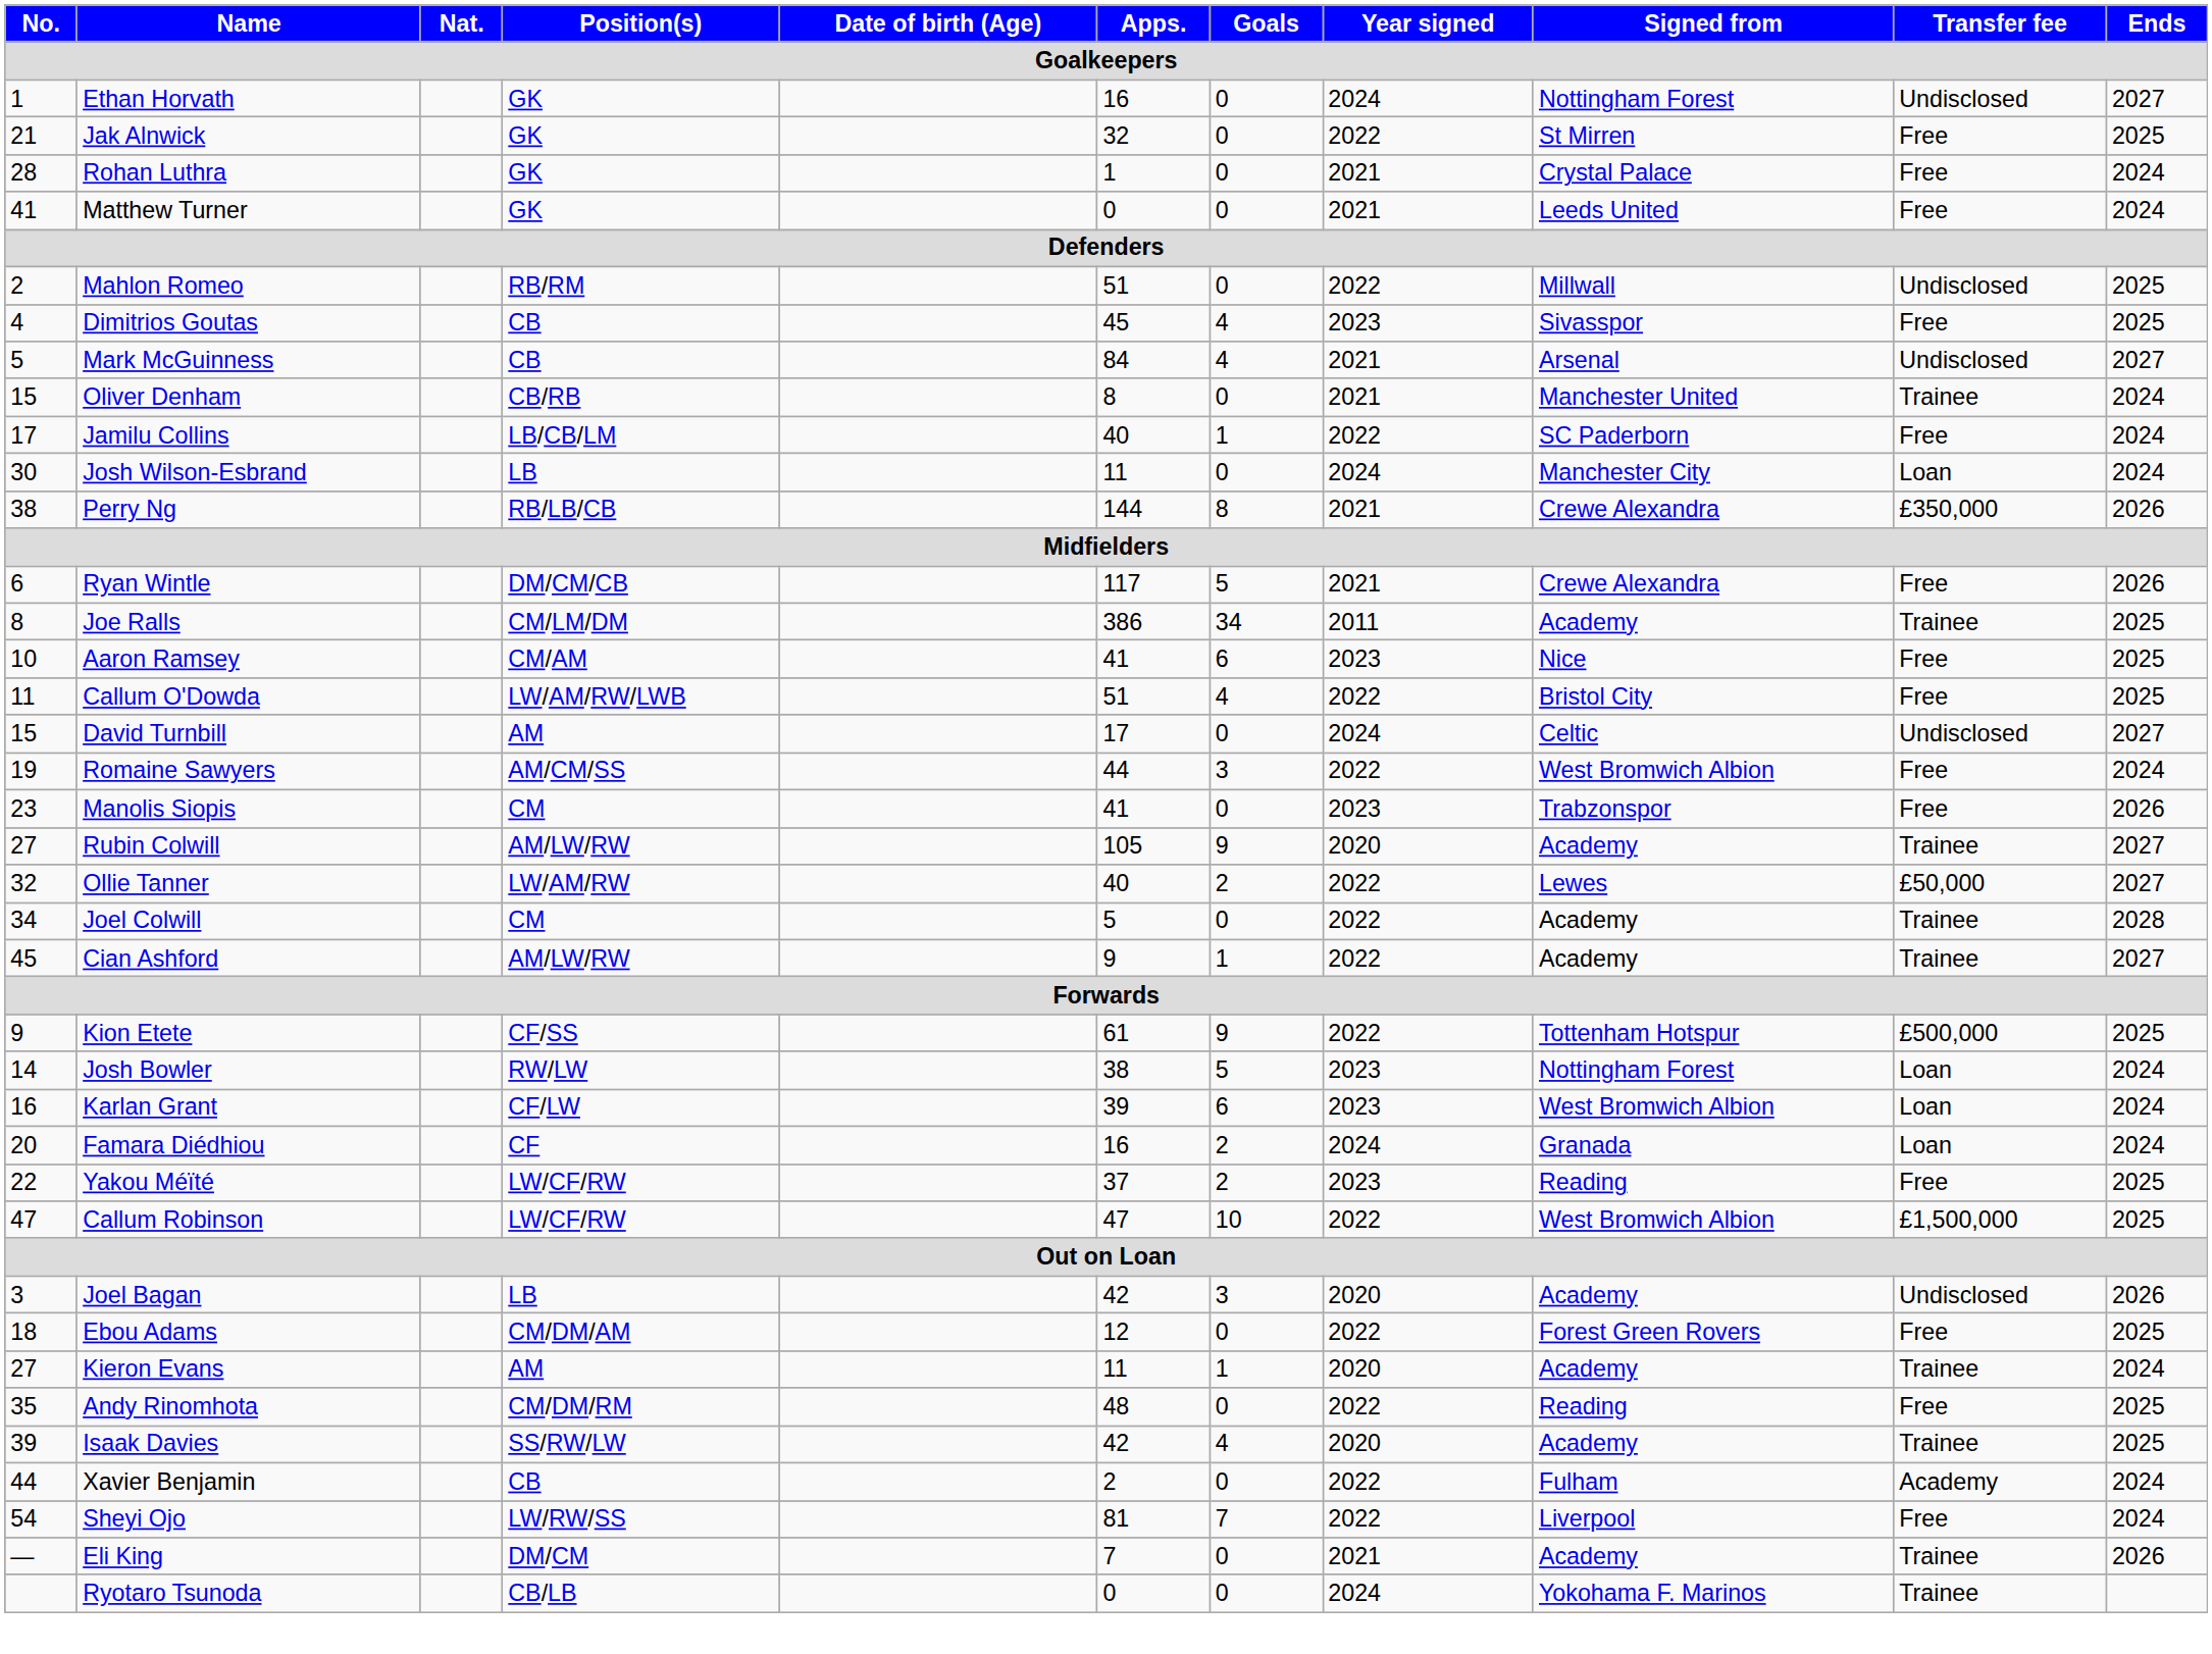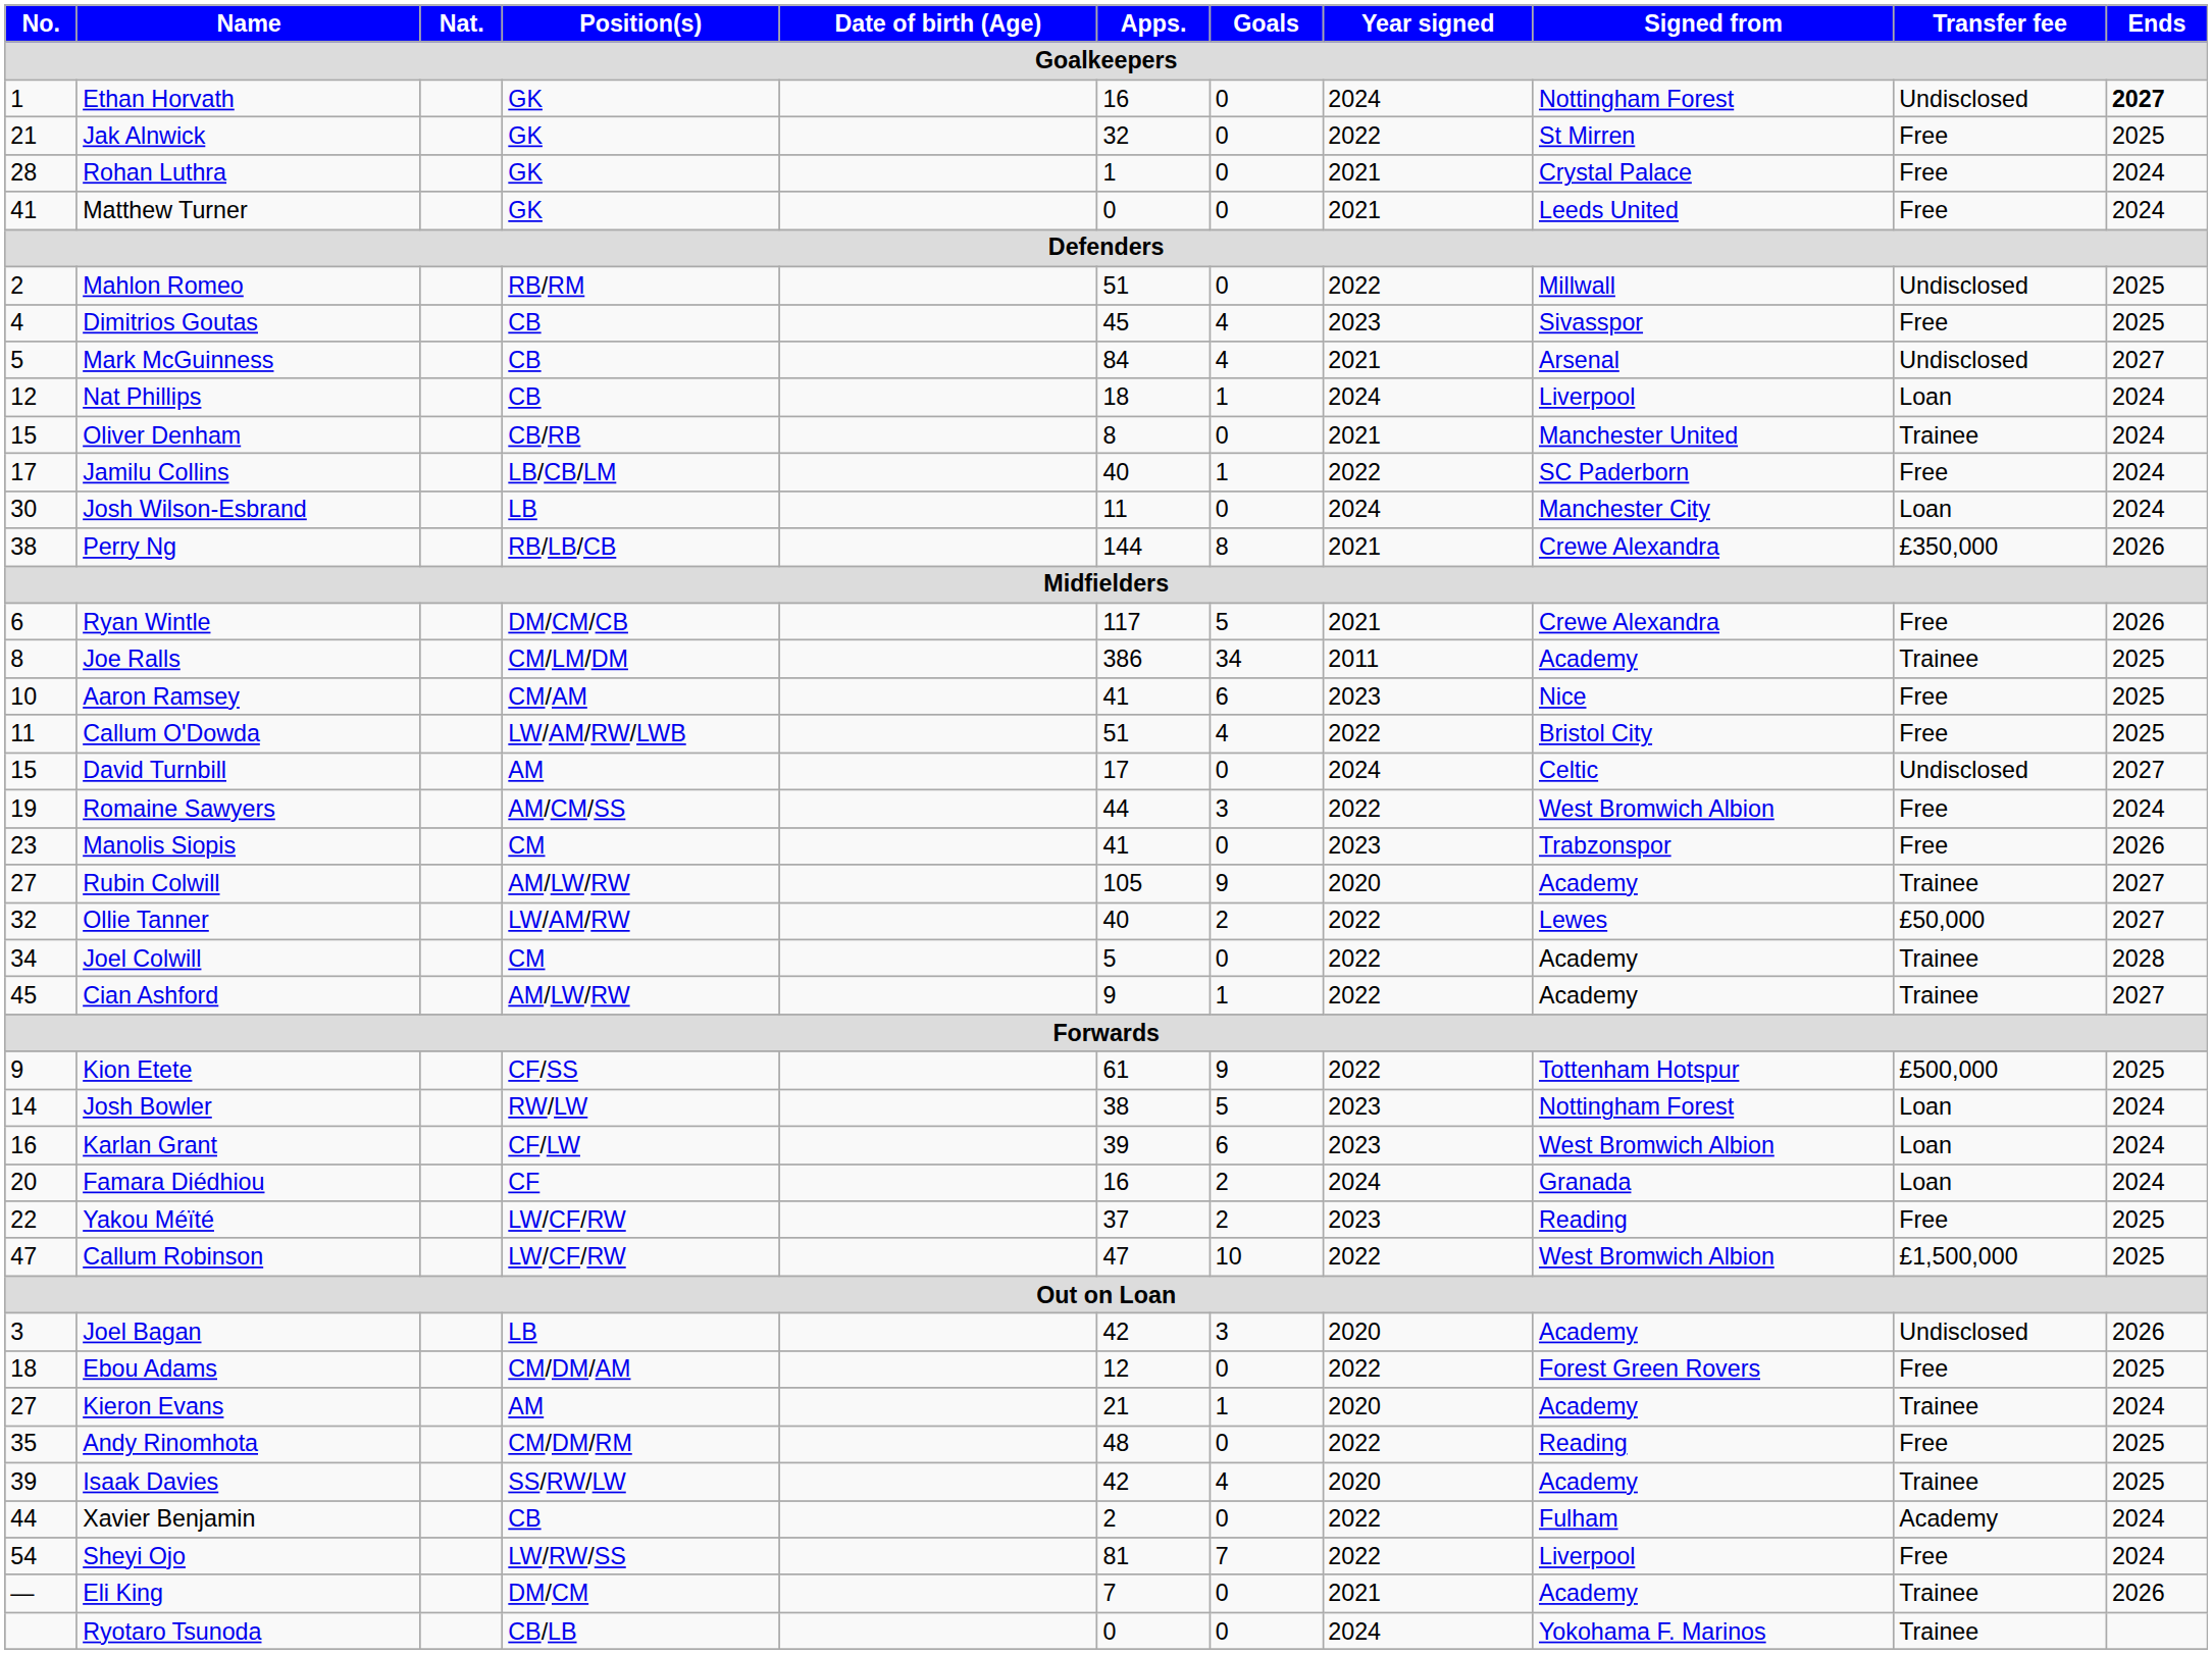Ethan Horvath | Ends: normal -> bold
+ row: 12 | Nat Phillips | CB | 18 | 1 | 2024 | Liverpool | Loan | 2024
Kieron Evans | Apps.: 11 -> 21
